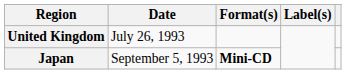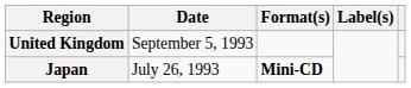United Kingdom | Date: July 26, 1993 -> September 5, 1993
Japan | Date: September 5, 1993 -> July 26, 1993
